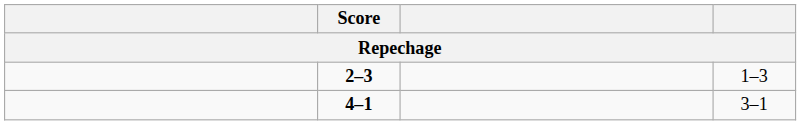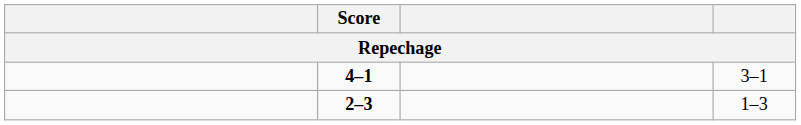rows swapped: 4–1 <-> 2–3
